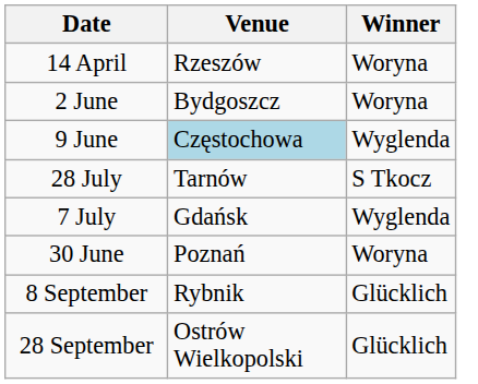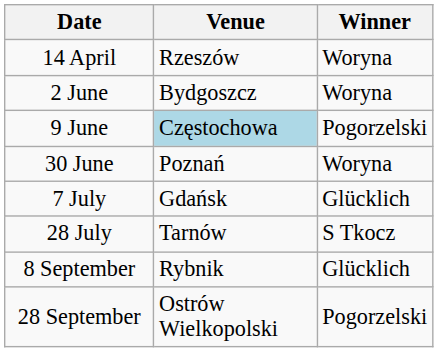9 June | Winner: Wyglenda -> Pogorzelski
rows swapped: 30 June <-> 28 July
7 July | Winner: Wyglenda -> Glücklich
28 September | Winner: Glücklich -> Pogorzelski
